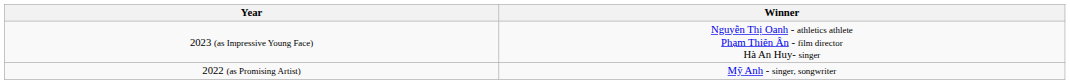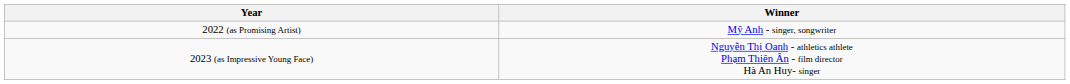rows swapped: 2022 (as Promising Artist) <-> 2023 (as Impressive Young Face)
